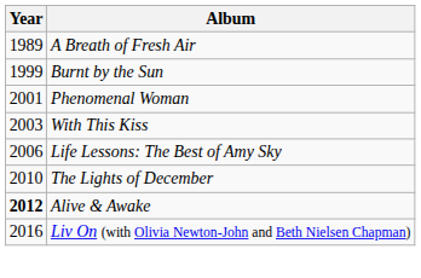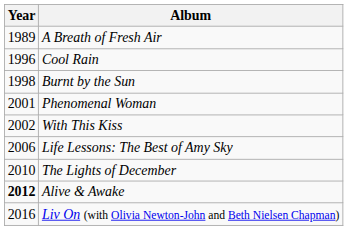+ row: 1996 | Cool Rain
Burnt by the Sun | Year: 1999 -> 1998
With This Kiss | Year: 2003 -> 2002
